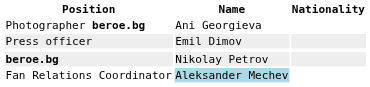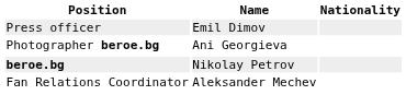rows swapped: Press officer <-> Photographer beroe.bg
Fan Relations Coordinator | Name: lightblue background -> no background
